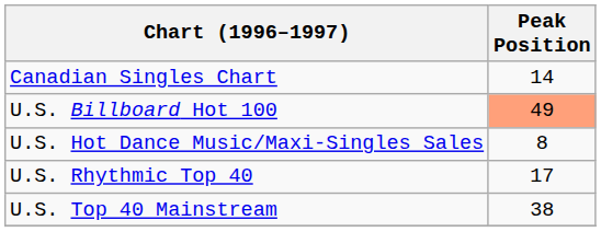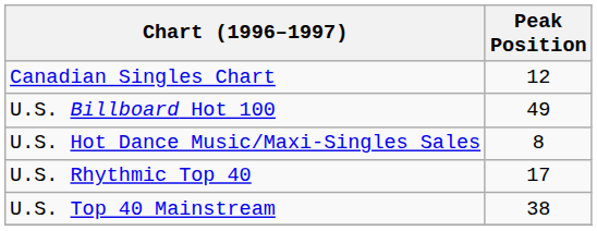Canadian Singles Chart | Peak Position: 14 -> 12
U.S. Billboard Hot 100 | Peak Position: lightsalmon background -> no background
